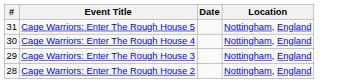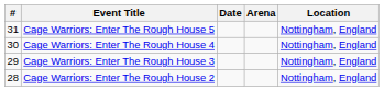+ column: Arena
